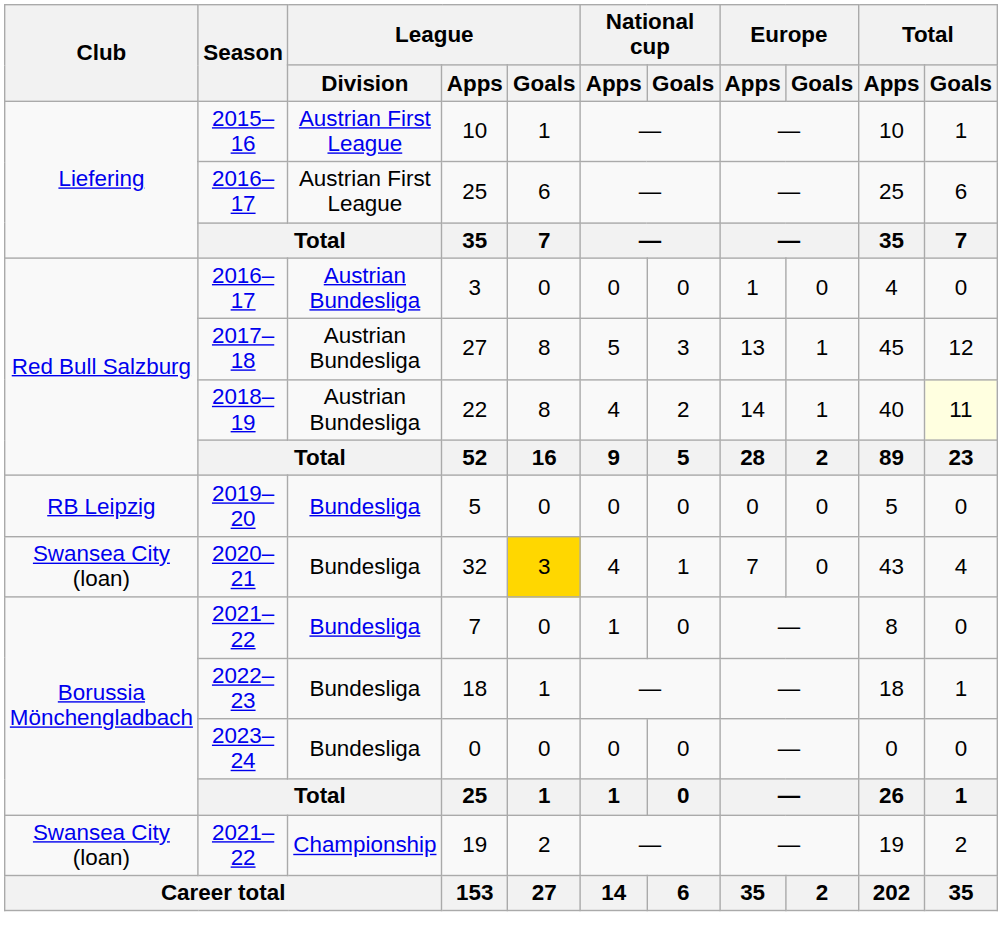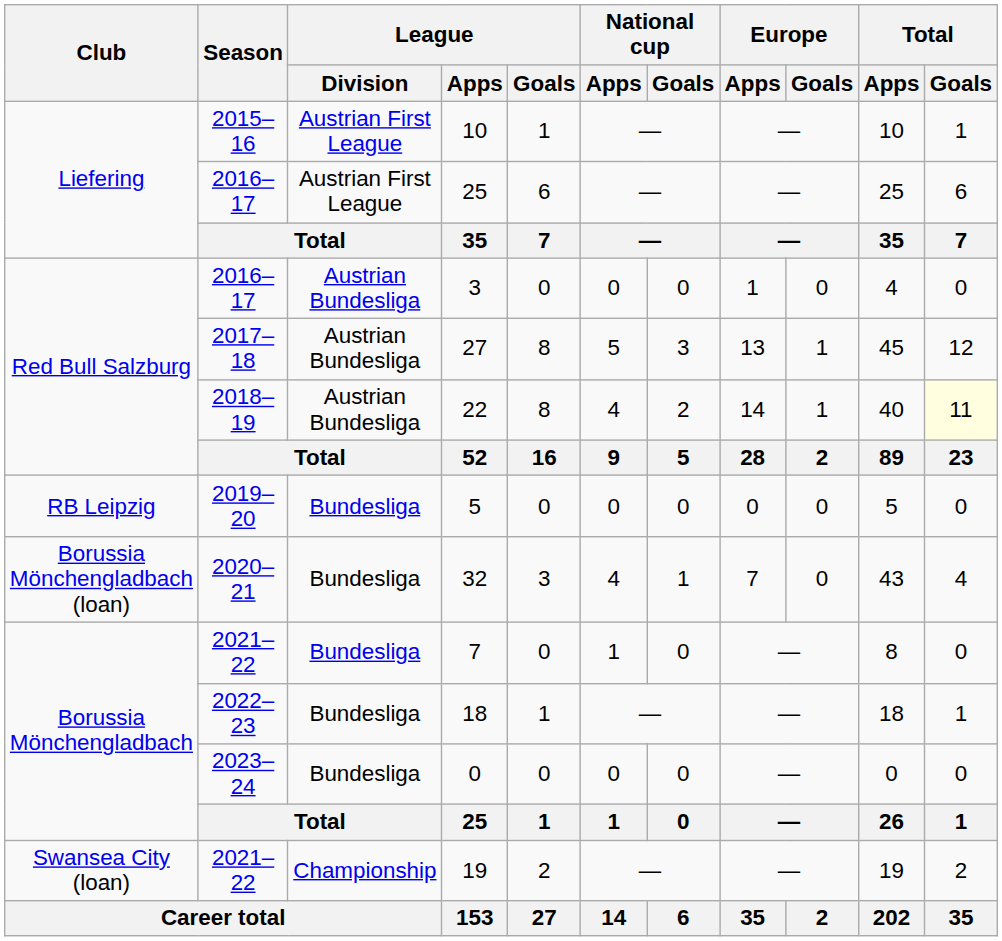32 | Club: Swansea City (loan) -> Borussia Mönchengladbach (loan)
32 | League / Goals: gold background -> no background
